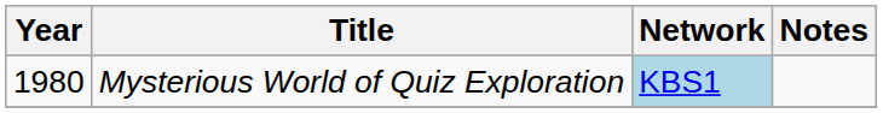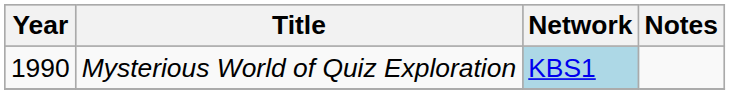Mysterious World of Quiz Exploration | Year: 1980 -> 1990
